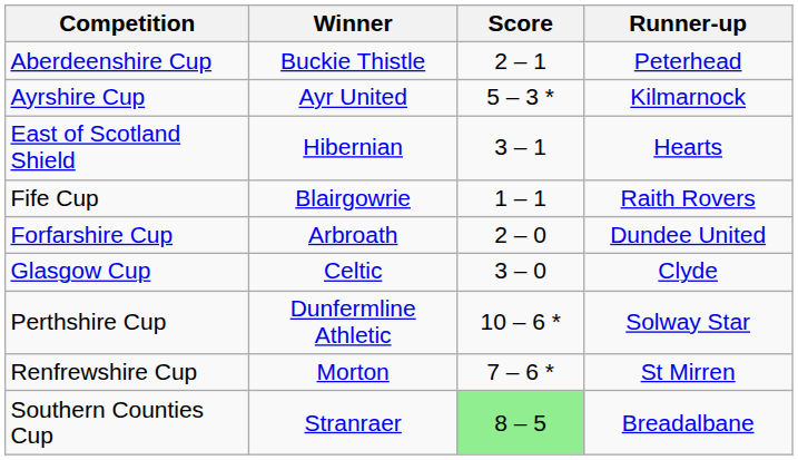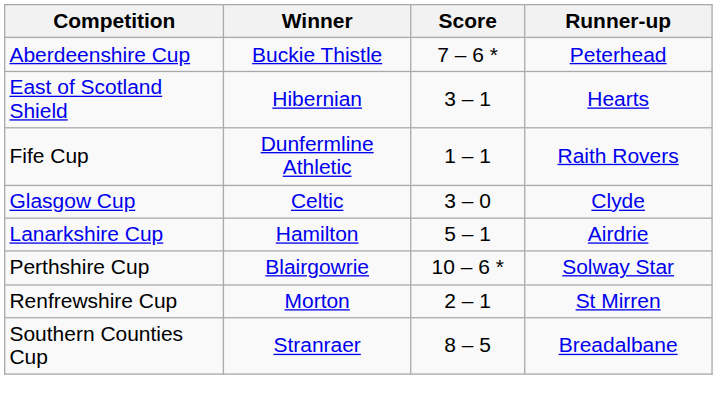Aberdeenshire Cup | Score: 2 – 1 -> 7 – 6 *
- row: Ayrshire Cup | Ayr United | 5 – 3 * | Kilmarnock
Fife Cup | Winner: Blairgowrie -> Dunfermline Athletic
- row: Forfarshire Cup | Arbroath | 2 – 0 | Dundee United
+ row: Lanarkshire Cup | Hamilton | 5 – 1 | Airdrie
Perthshire Cup | Winner: Dunfermline Athletic -> Blairgowrie
Renfrewshire Cup | Score: 7 – 6 * -> 2 – 1
Southern Counties Cup | Score: lightgreen background -> no background
